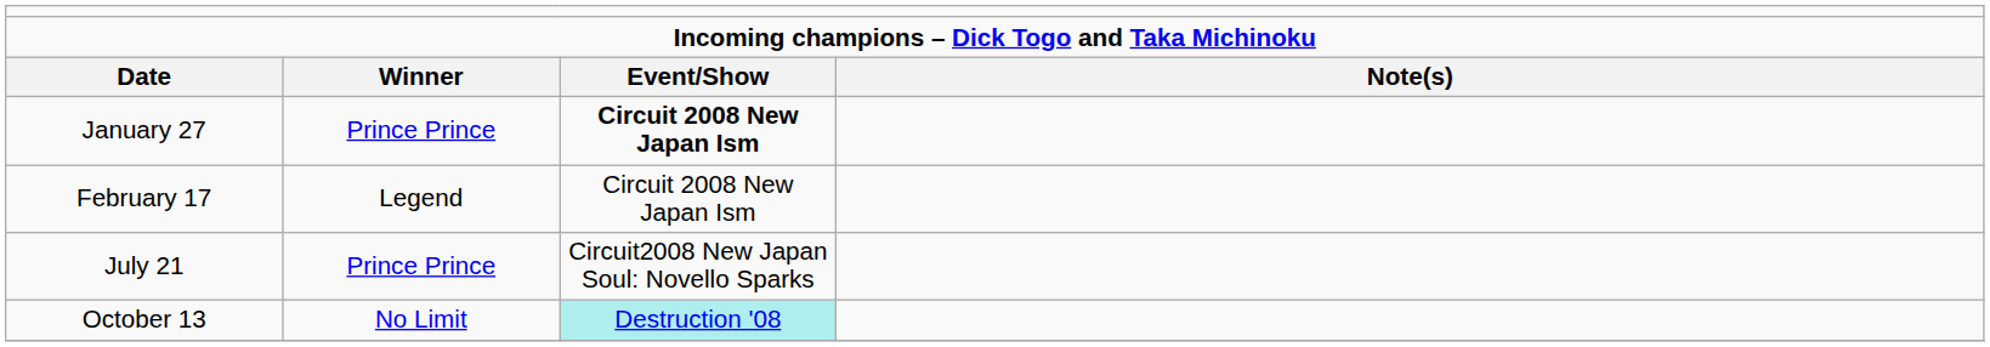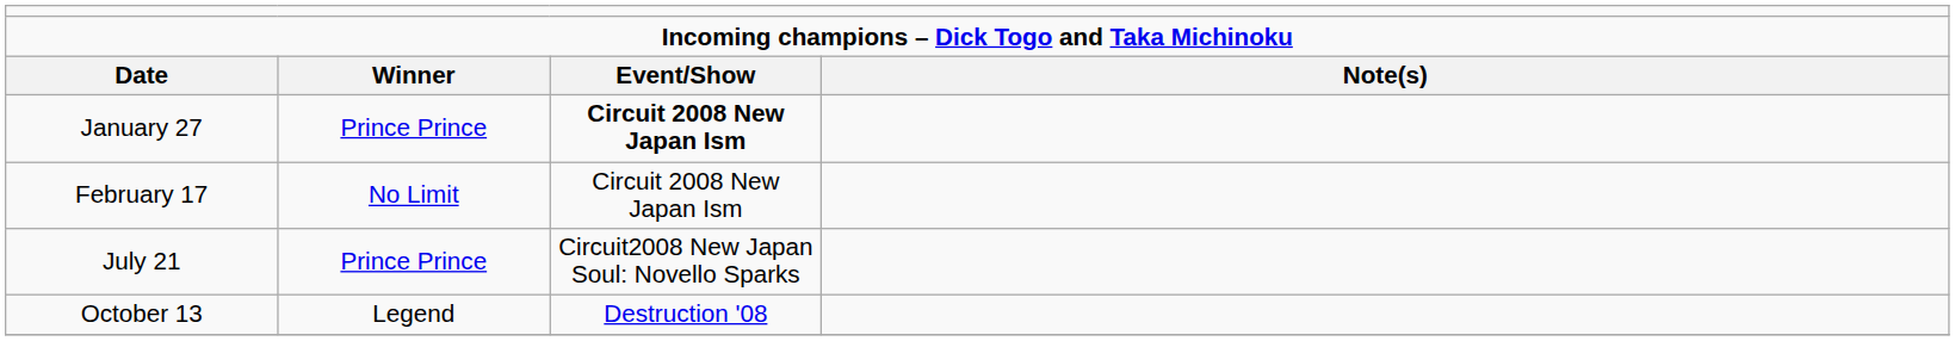February 17 | column 2: Legend -> No Limit
October 13 | column 2: No Limit -> Legend
October 13 | column 3: paleturquoise background -> no background
